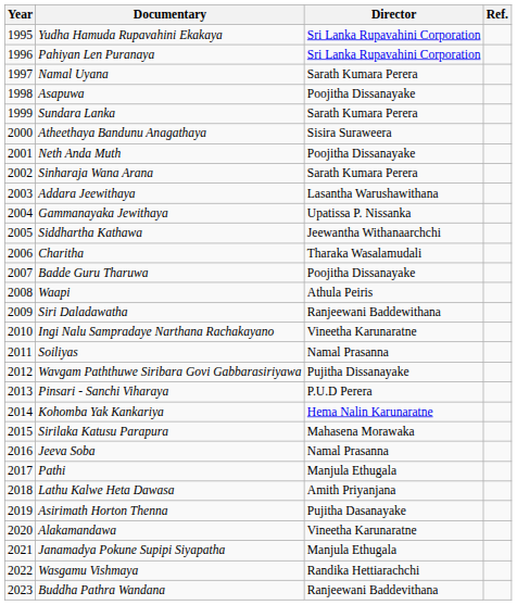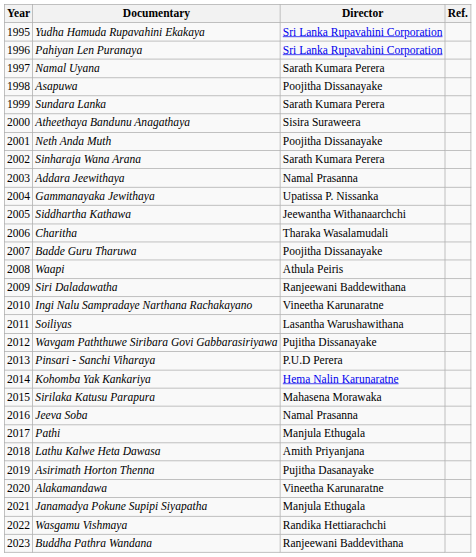Addara Jeewithaya | Director: Lasantha Warushawithana -> Namal Prasanna
Soiliyas | Director: Namal Prasanna -> Lasantha Warushawithana
